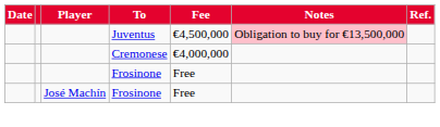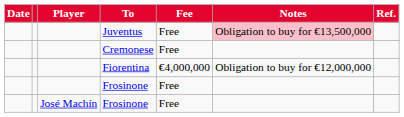Juventus | Fee: €4,500,000 -> Free
Cremonese | Fee: €4,000,000 -> Free
+ row: Fiorentina | €4,000,000 | Obligation to buy for €12,000,000
